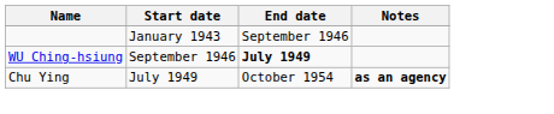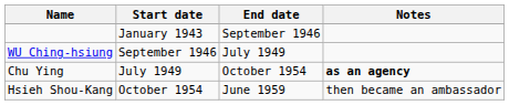WU Ching-hsiung | End date: bold -> normal
+ row: Hsieh Shou-Kang | October 1954 | June 1959 | then became an ambassador
